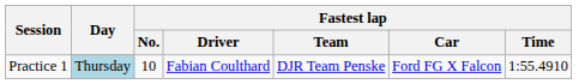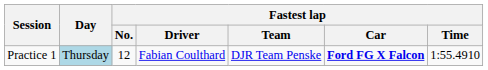Practice 1 | Fastest lap / No.: 10 -> 12
Practice 1 | Fastest lap / Car: normal -> bold
